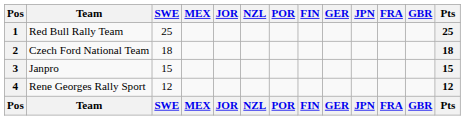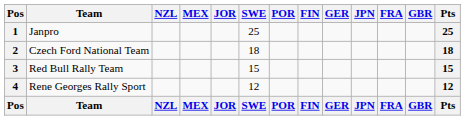columns swapped: SWE <-> NZL
1 | Team: Red Bull Rally Team -> Janpro
3 | Team: Janpro -> Red Bull Rally Team
